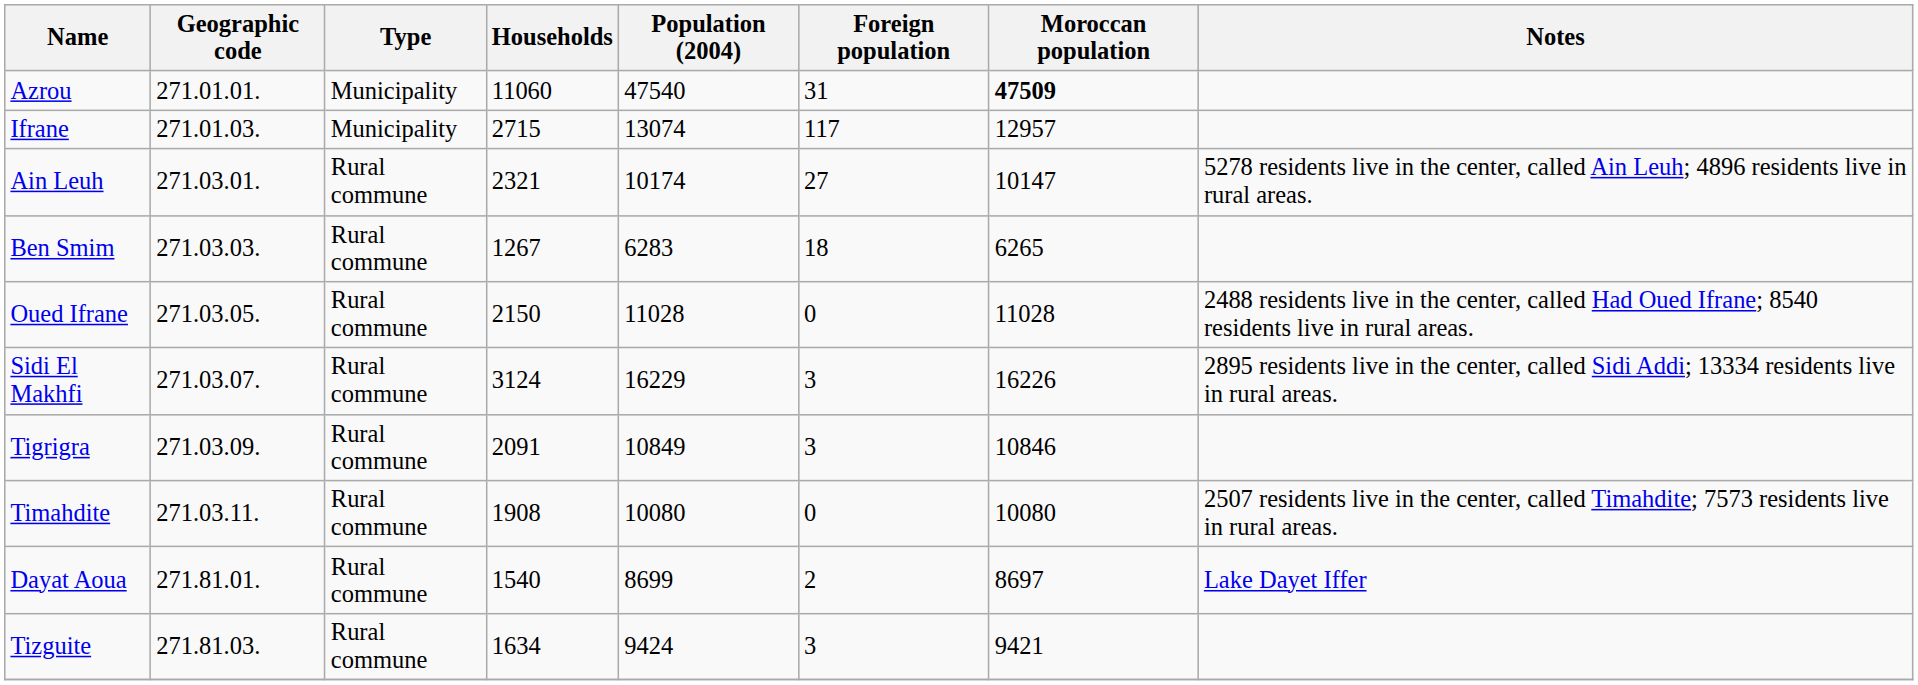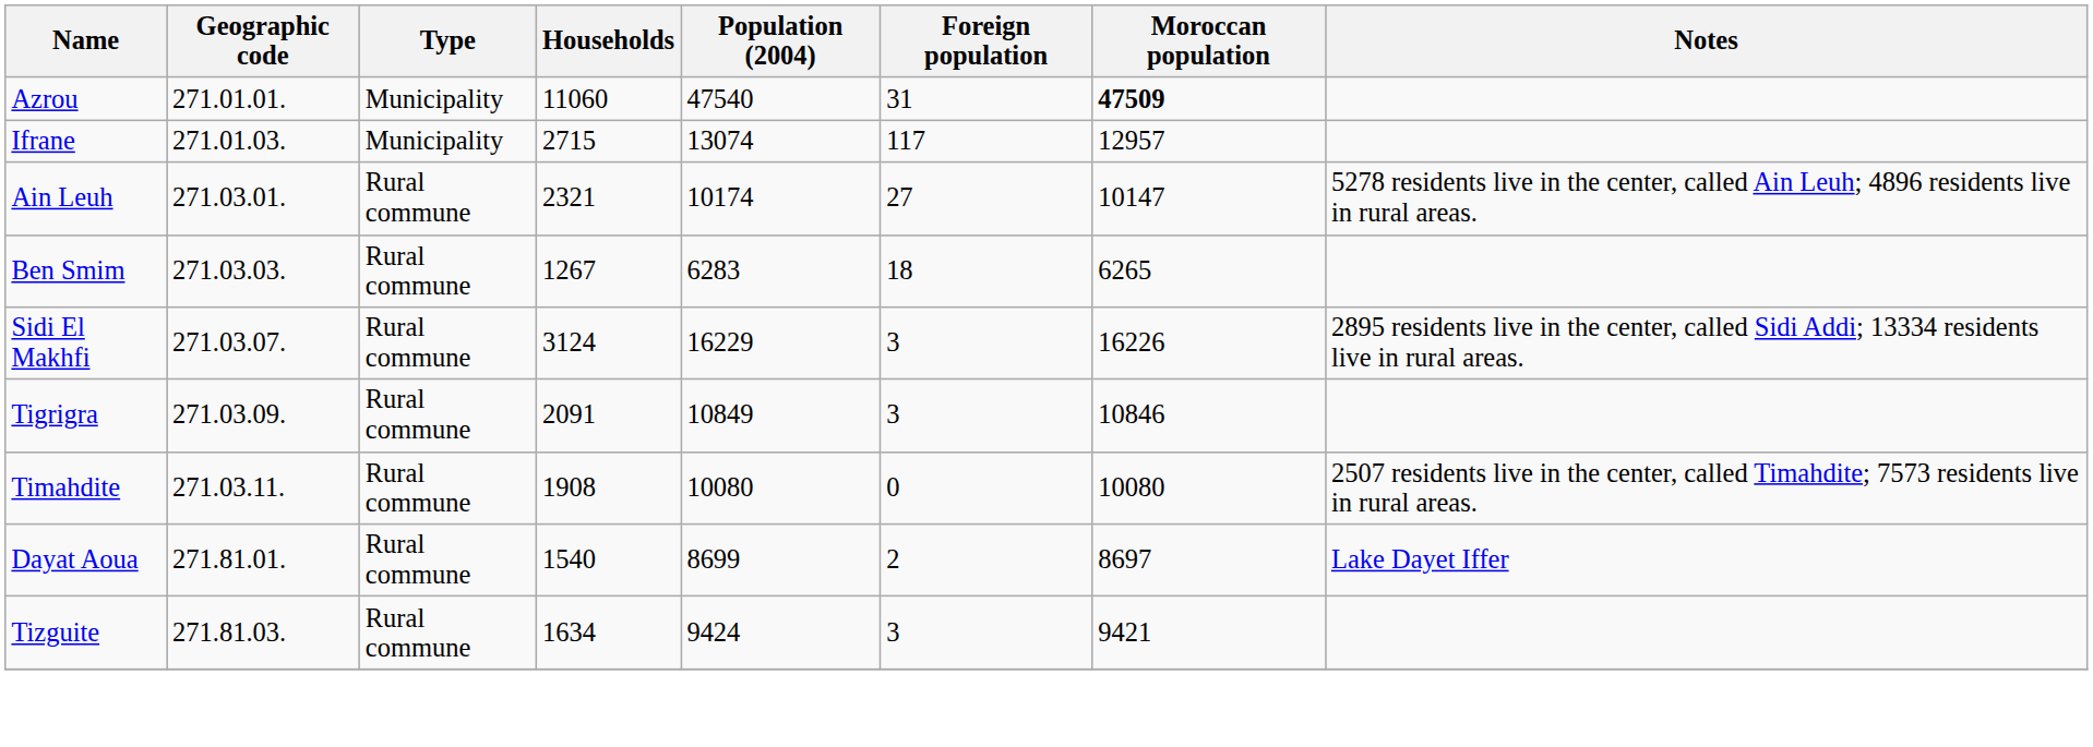- row: Oued Ifrane | 271.03.05. | Rural commune | 2150 | 11028 | 0 | 11028 | 2488 residents live in the center, called Had Oued Ifrane; 8540 residents live in rural areas.
